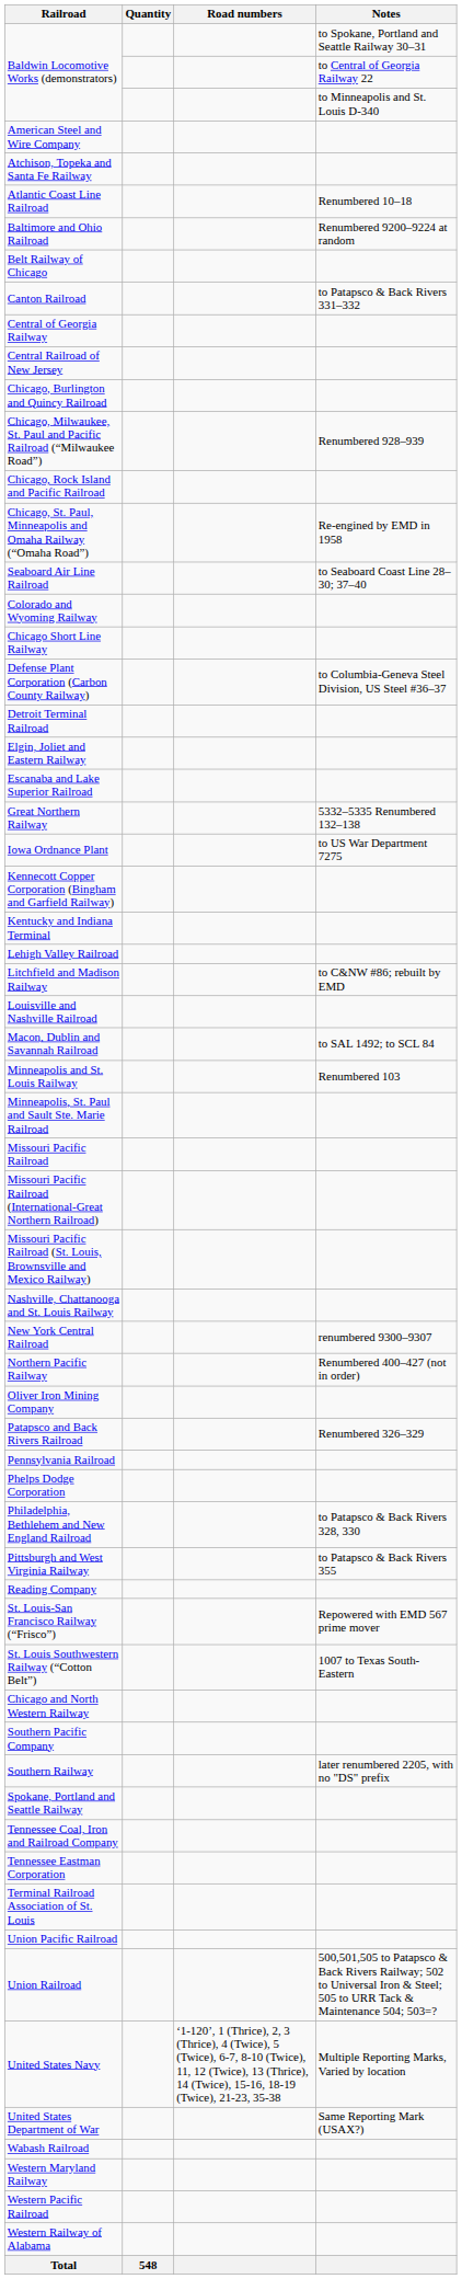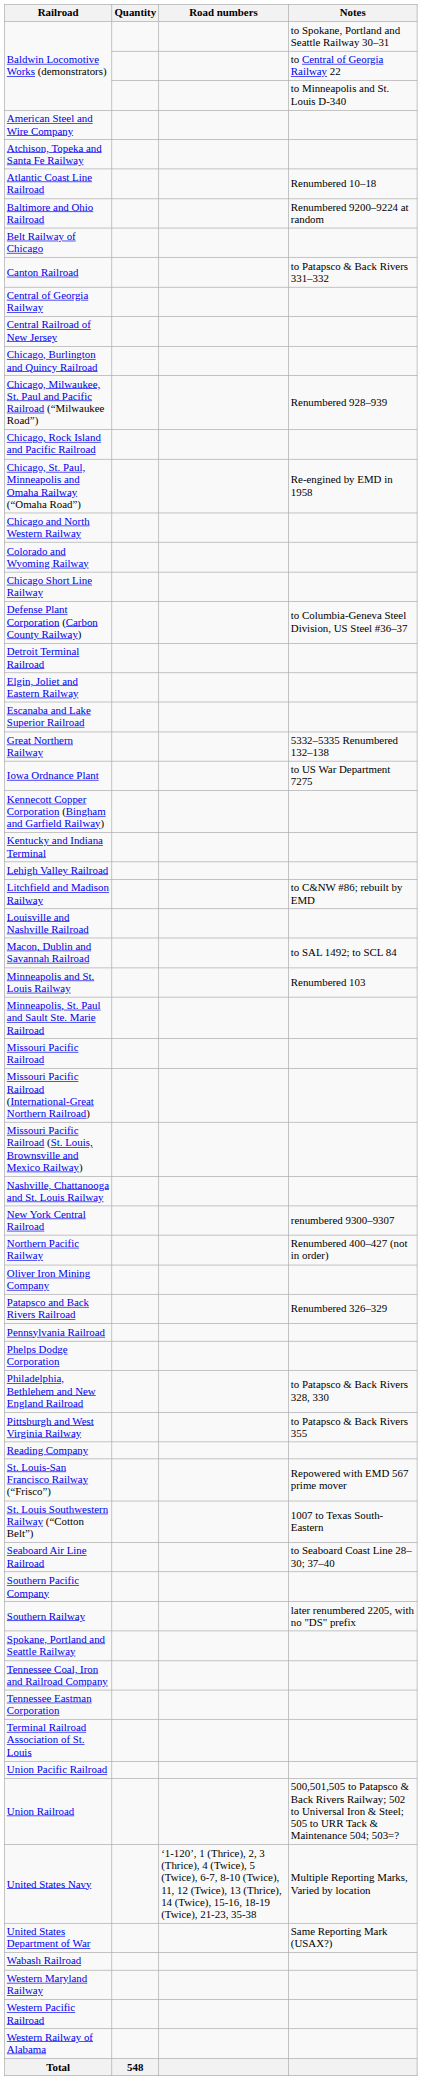rows swapped: Chicago and North Western Railway <-> Seaboard Air Line Railroad
